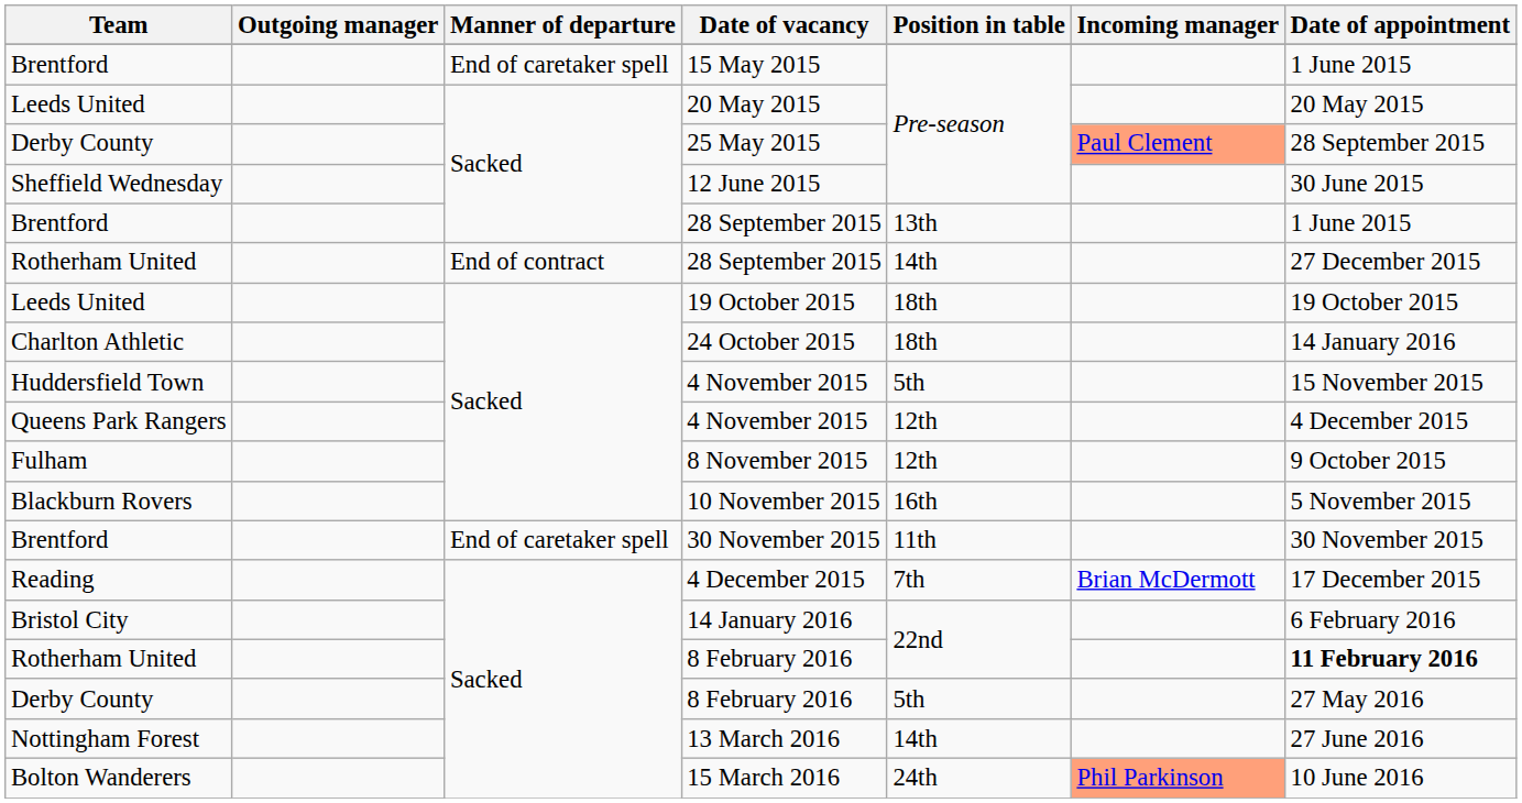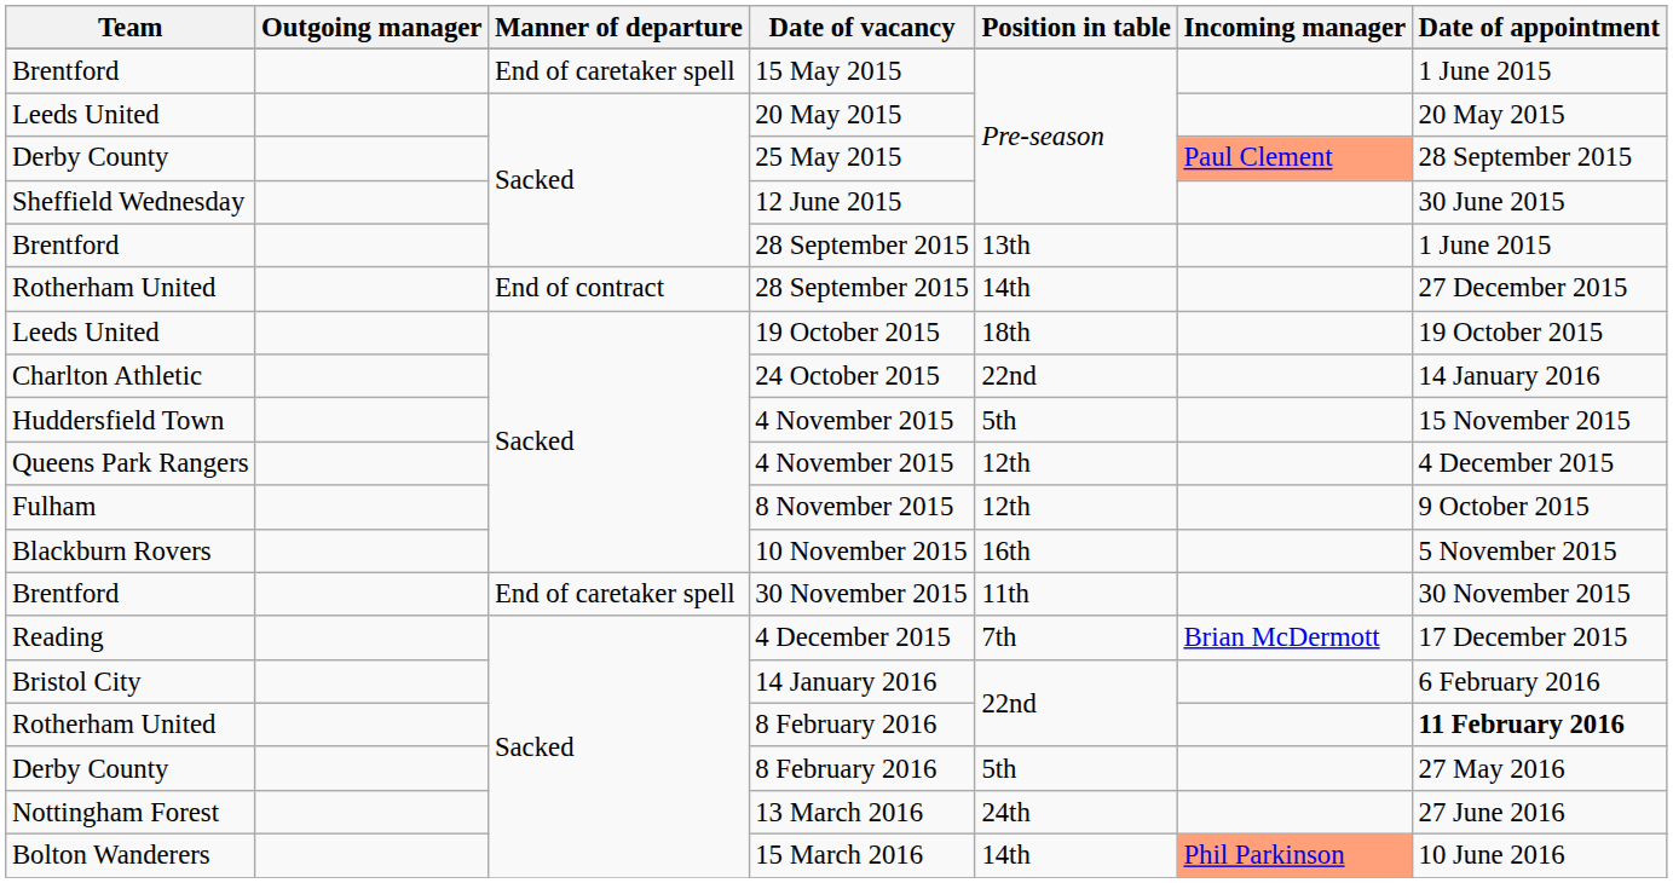24 October 2015 | Position in table: 18th -> 22nd
13 March 2016 | Position in table: 14th -> 24th
15 March 2016 | Position in table: 24th -> 14th
